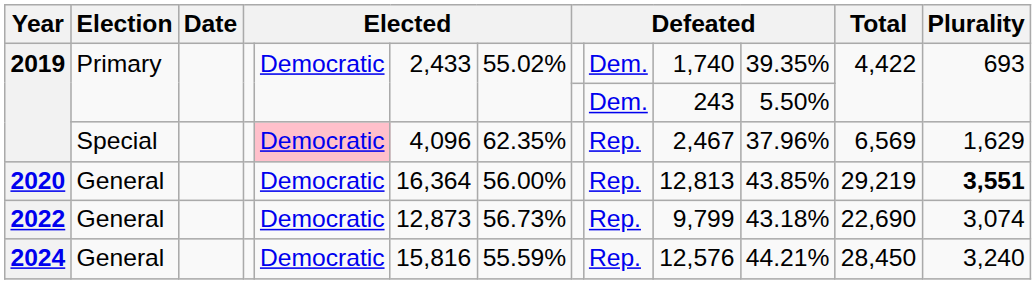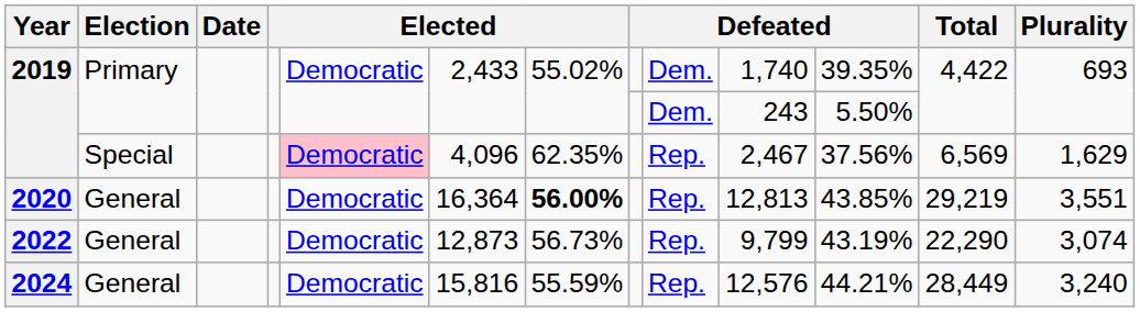2019 / Special | column 11: 37.96% -> 37.56%
2020 | column 7: normal -> bold
2020 | Plurality: bold -> normal
2022 | column 11: 43.18% -> 43.19%
2022 | Total: 22,690 -> 22,290
2024 | Total: 28,450 -> 28,449
